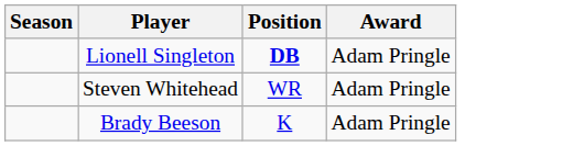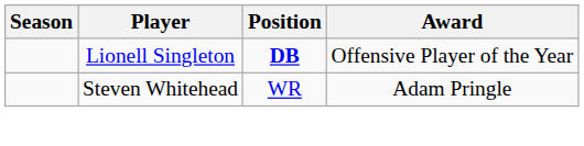Lionell Singleton | Award: Adam Pringle -> Offensive Player of the Year
- row: Brady Beeson | K | Adam Pringle
